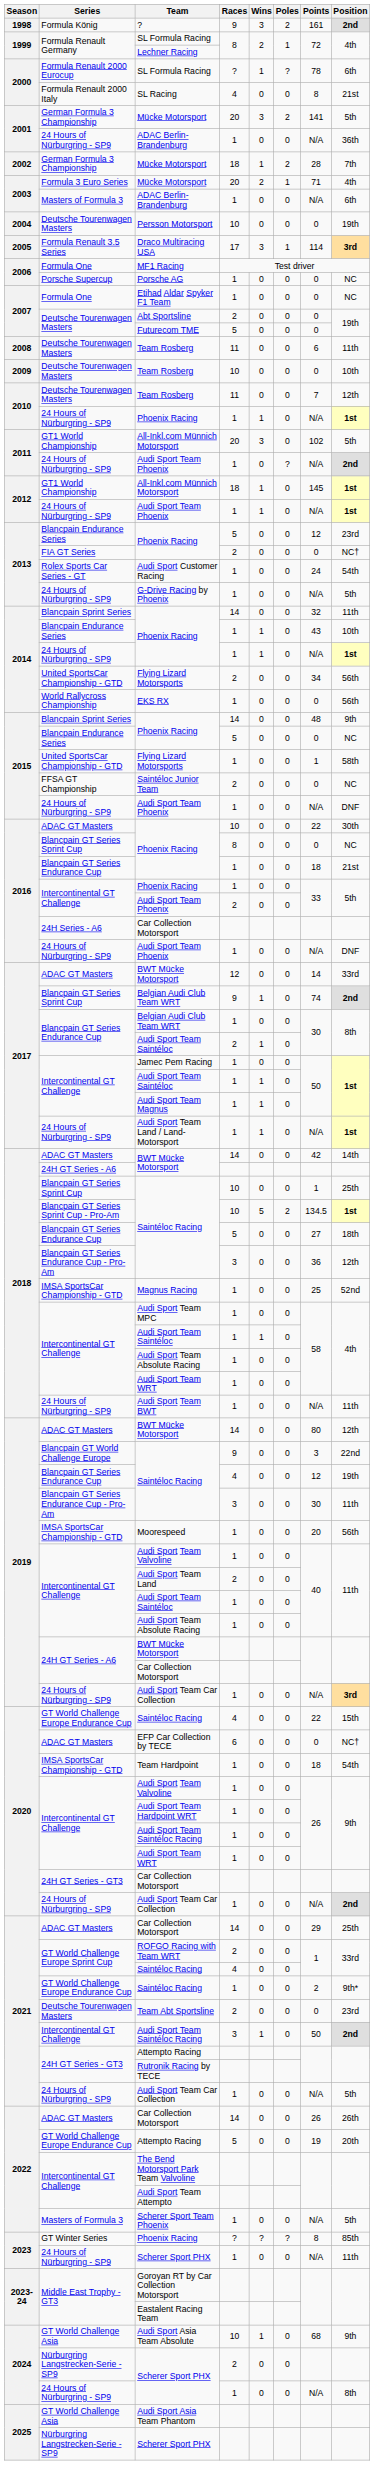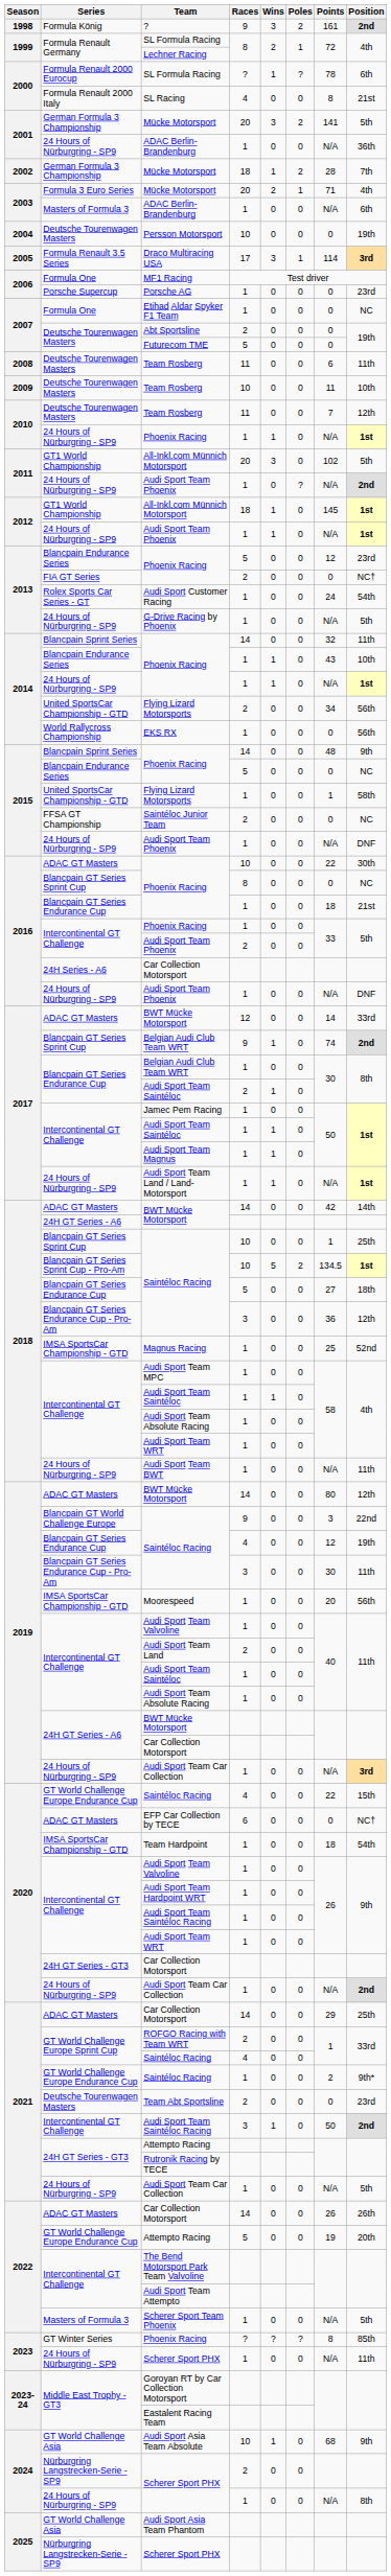Porsche AG | Position: NC -> 23rd
2009 / Team Rosberg | Points: 0 -> 11
